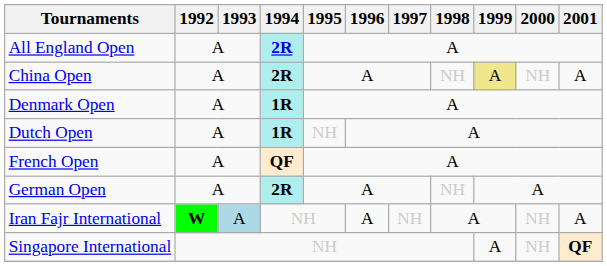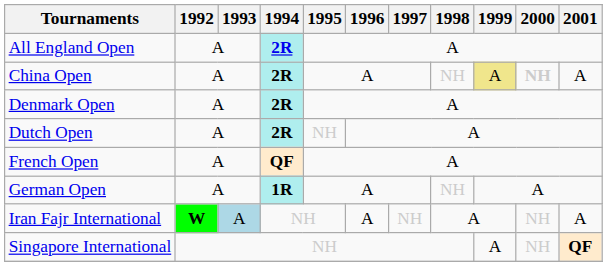China Open | 2000: normal -> bold
Denmark Open | 1994: 1R -> 2R
Dutch Open | 1994: 1R -> 2R
German Open | 1994: 2R -> 1R
